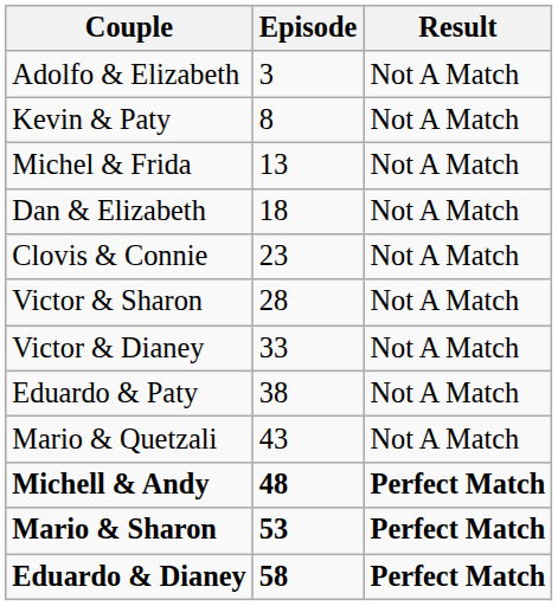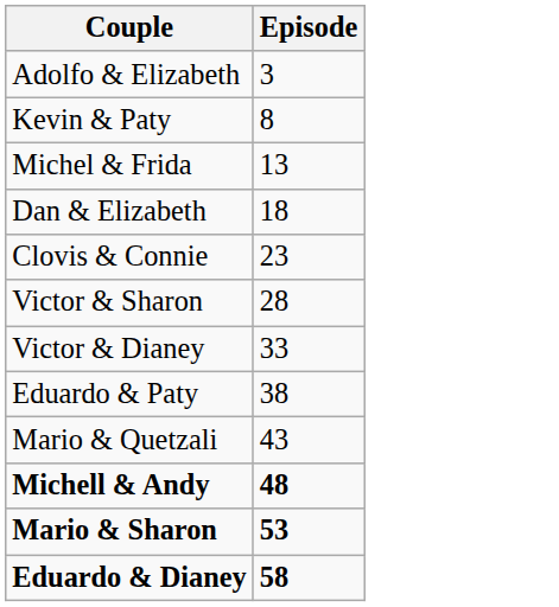- column: Result | Not A Match | Not A Match | Not A Match | Not A Match | Not A Match | Not A Match | Not A Match | Not A Match | Not A Match | Perfect Match | Perfect Match | Perfect Match
